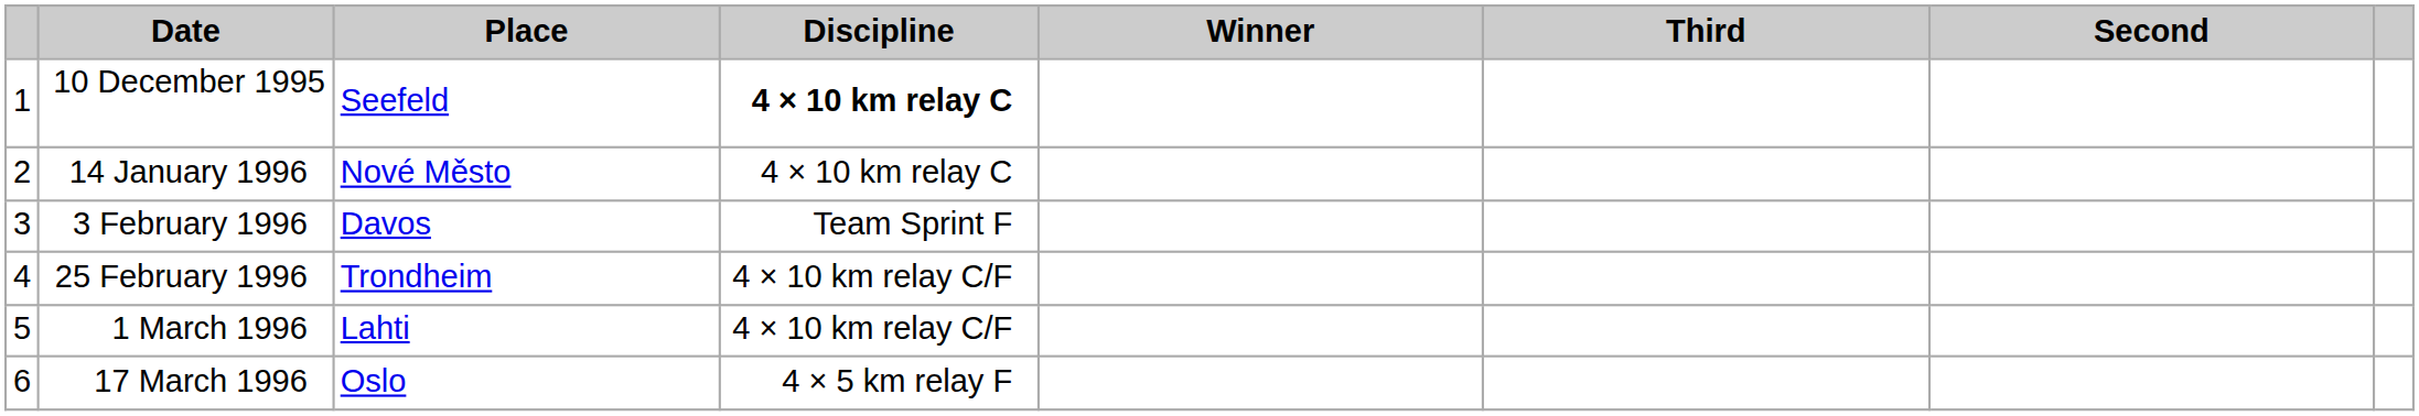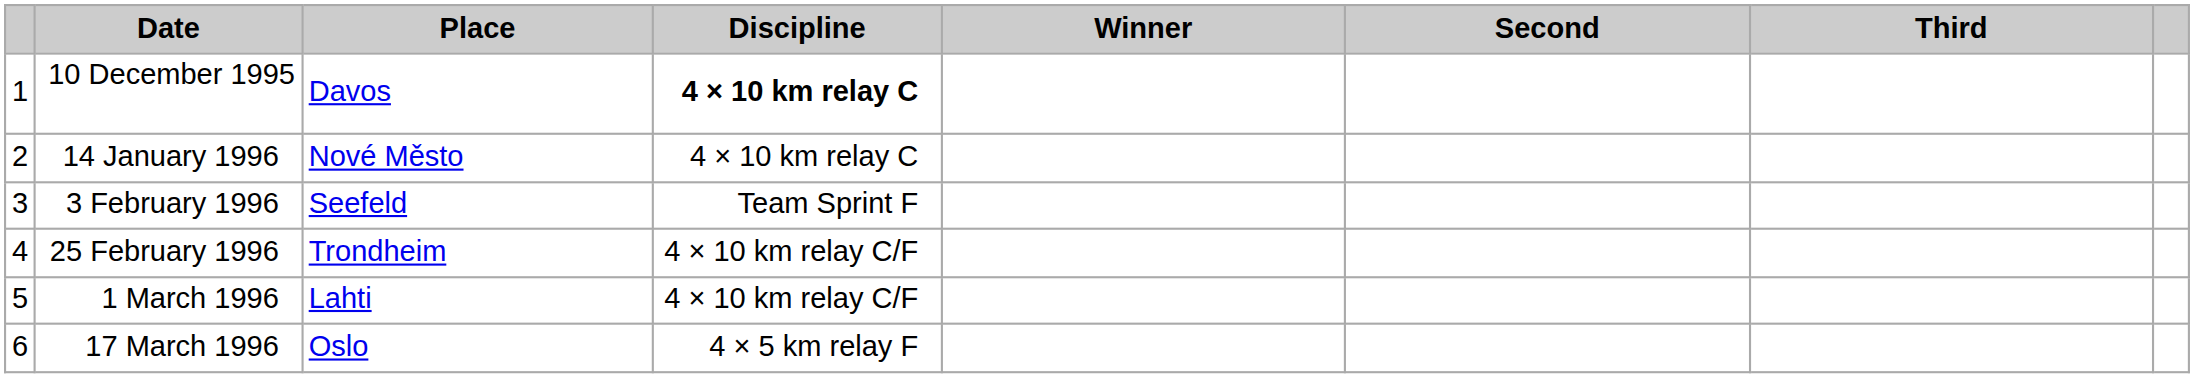columns swapped: Second <-> Third
10 December 1995 | Place: Seefeld -> Davos
3 February 1996 | Place: Davos -> Seefeld
